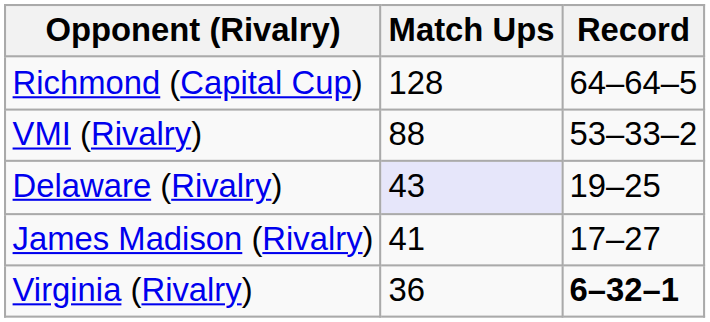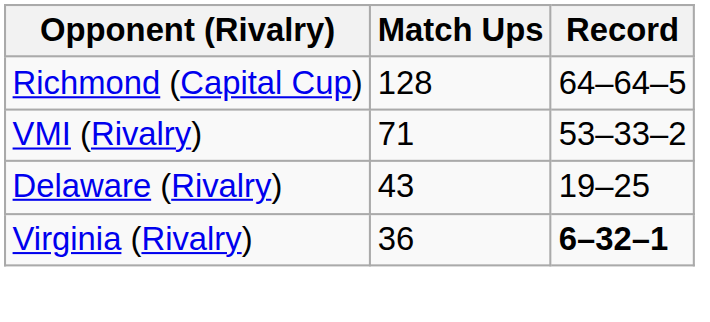VMI (Rivalry) | Match Ups: 88 -> 71
Delaware (Rivalry) | Match Ups: lavender background -> no background
- row: James Madison (Rivalry) | 41 | 17–27
